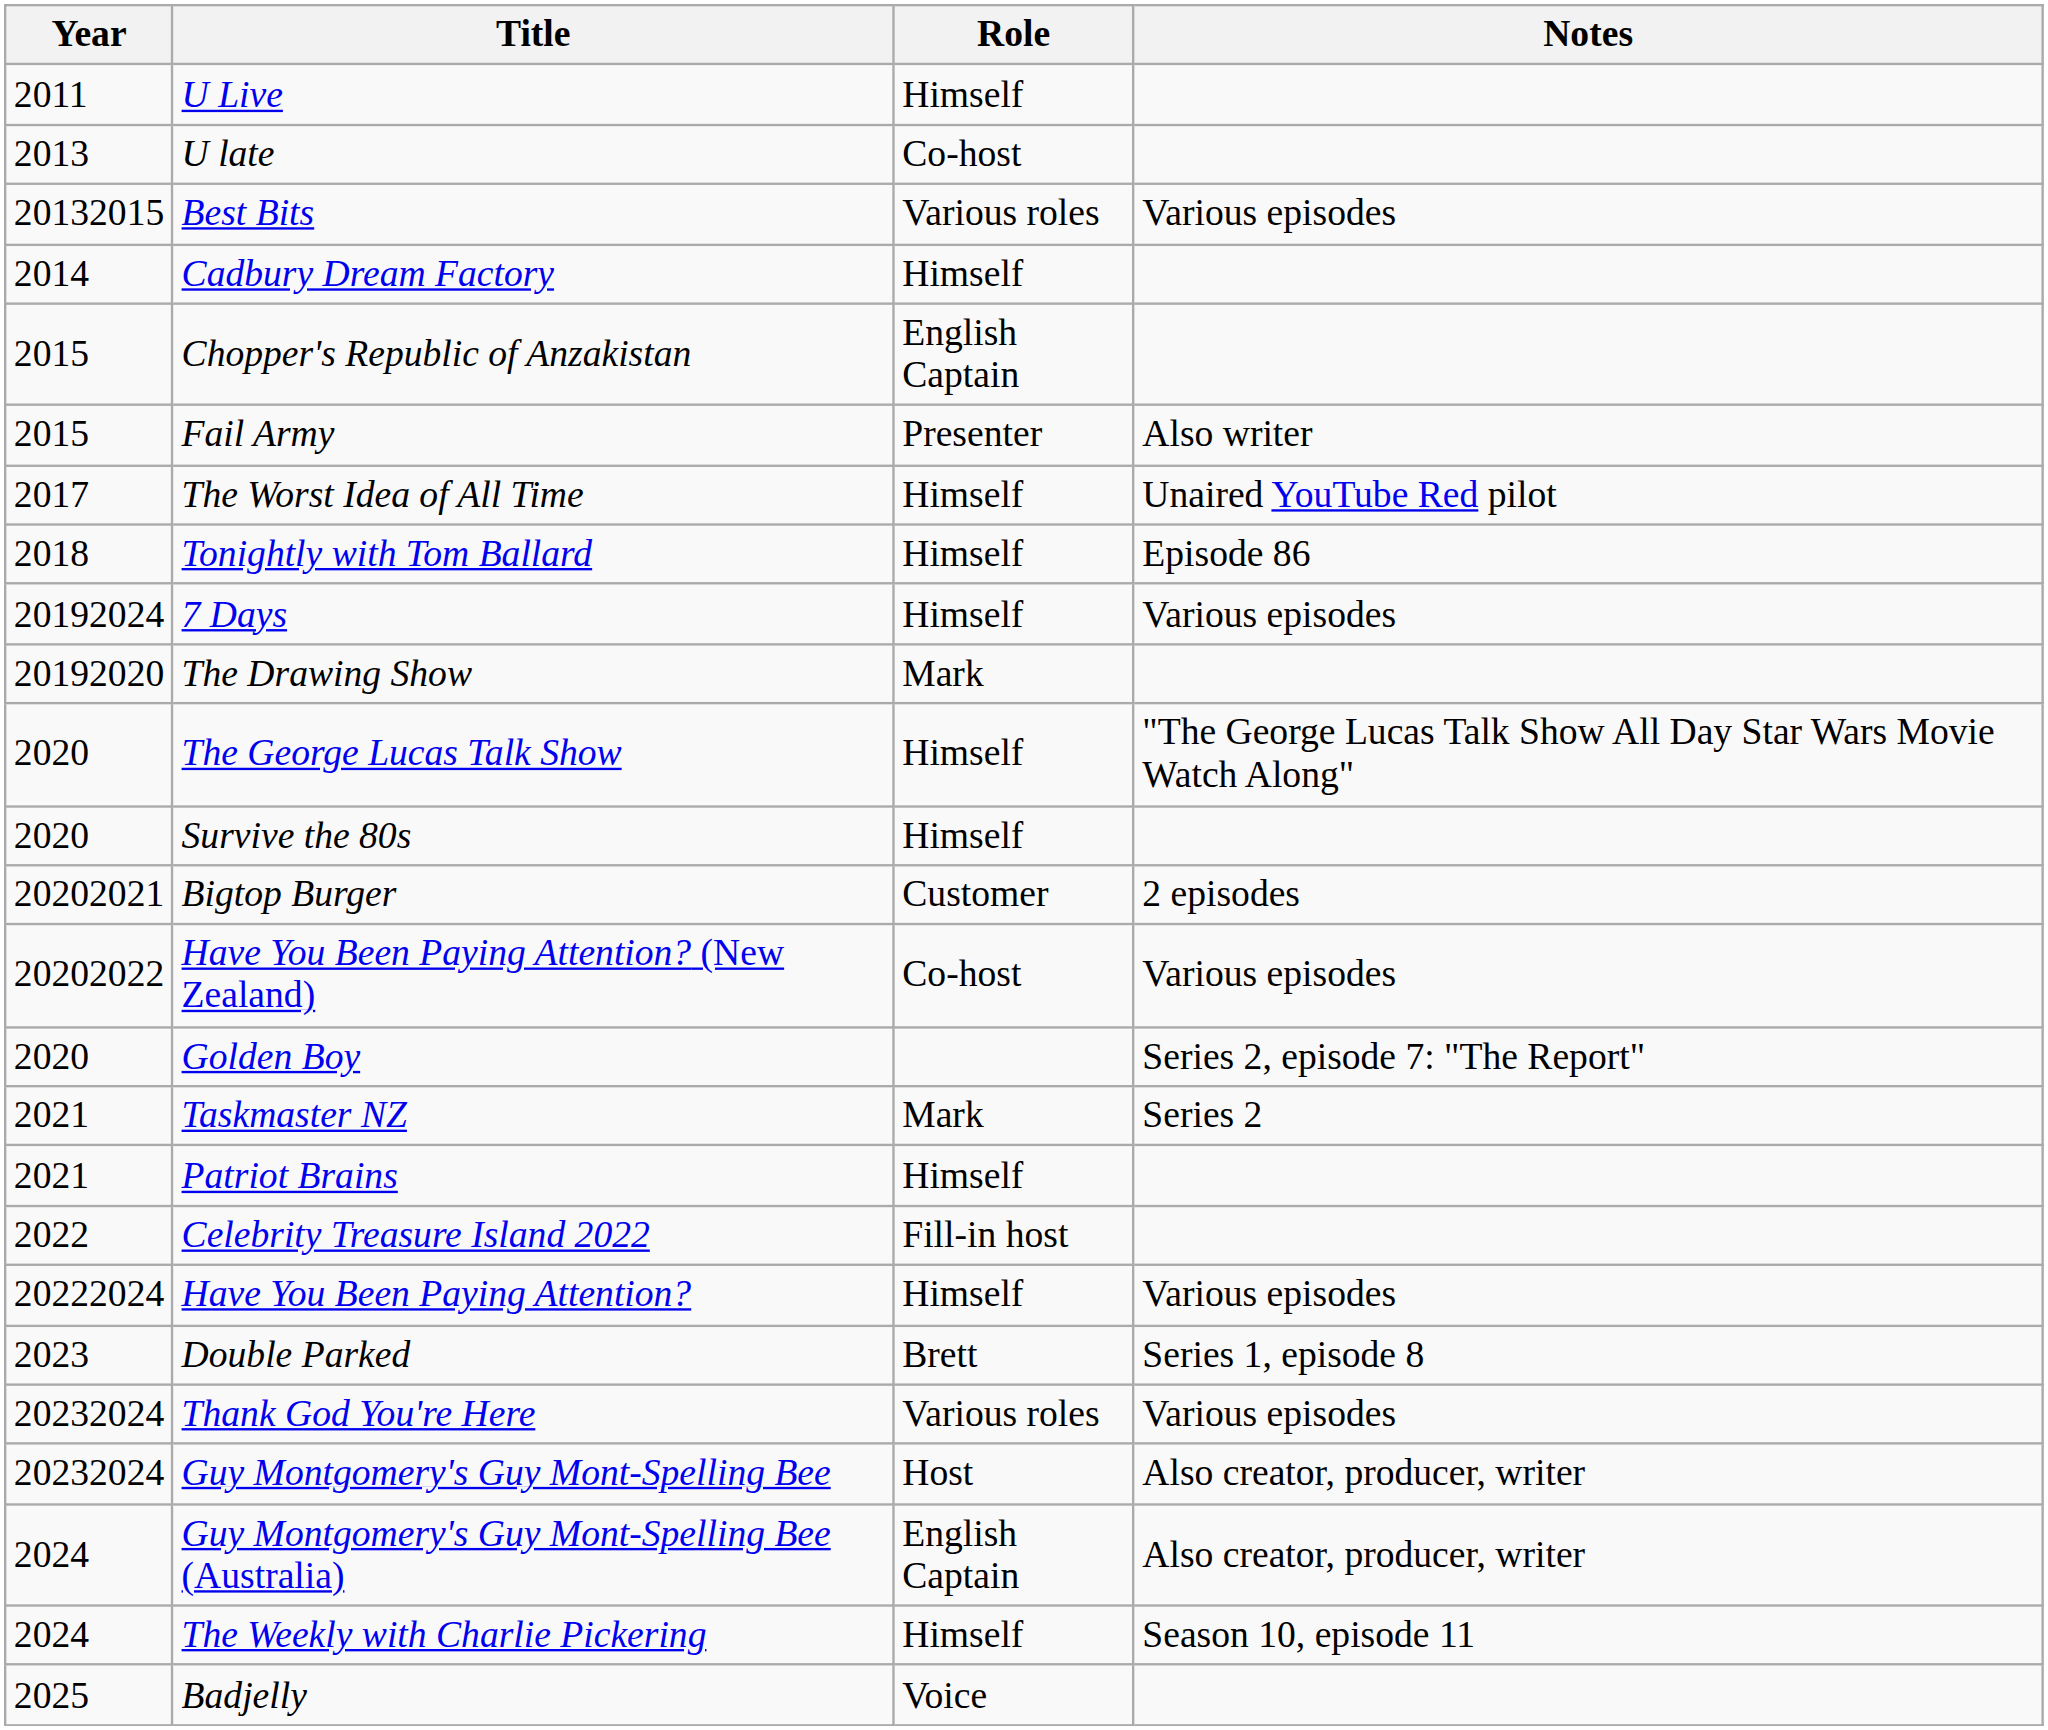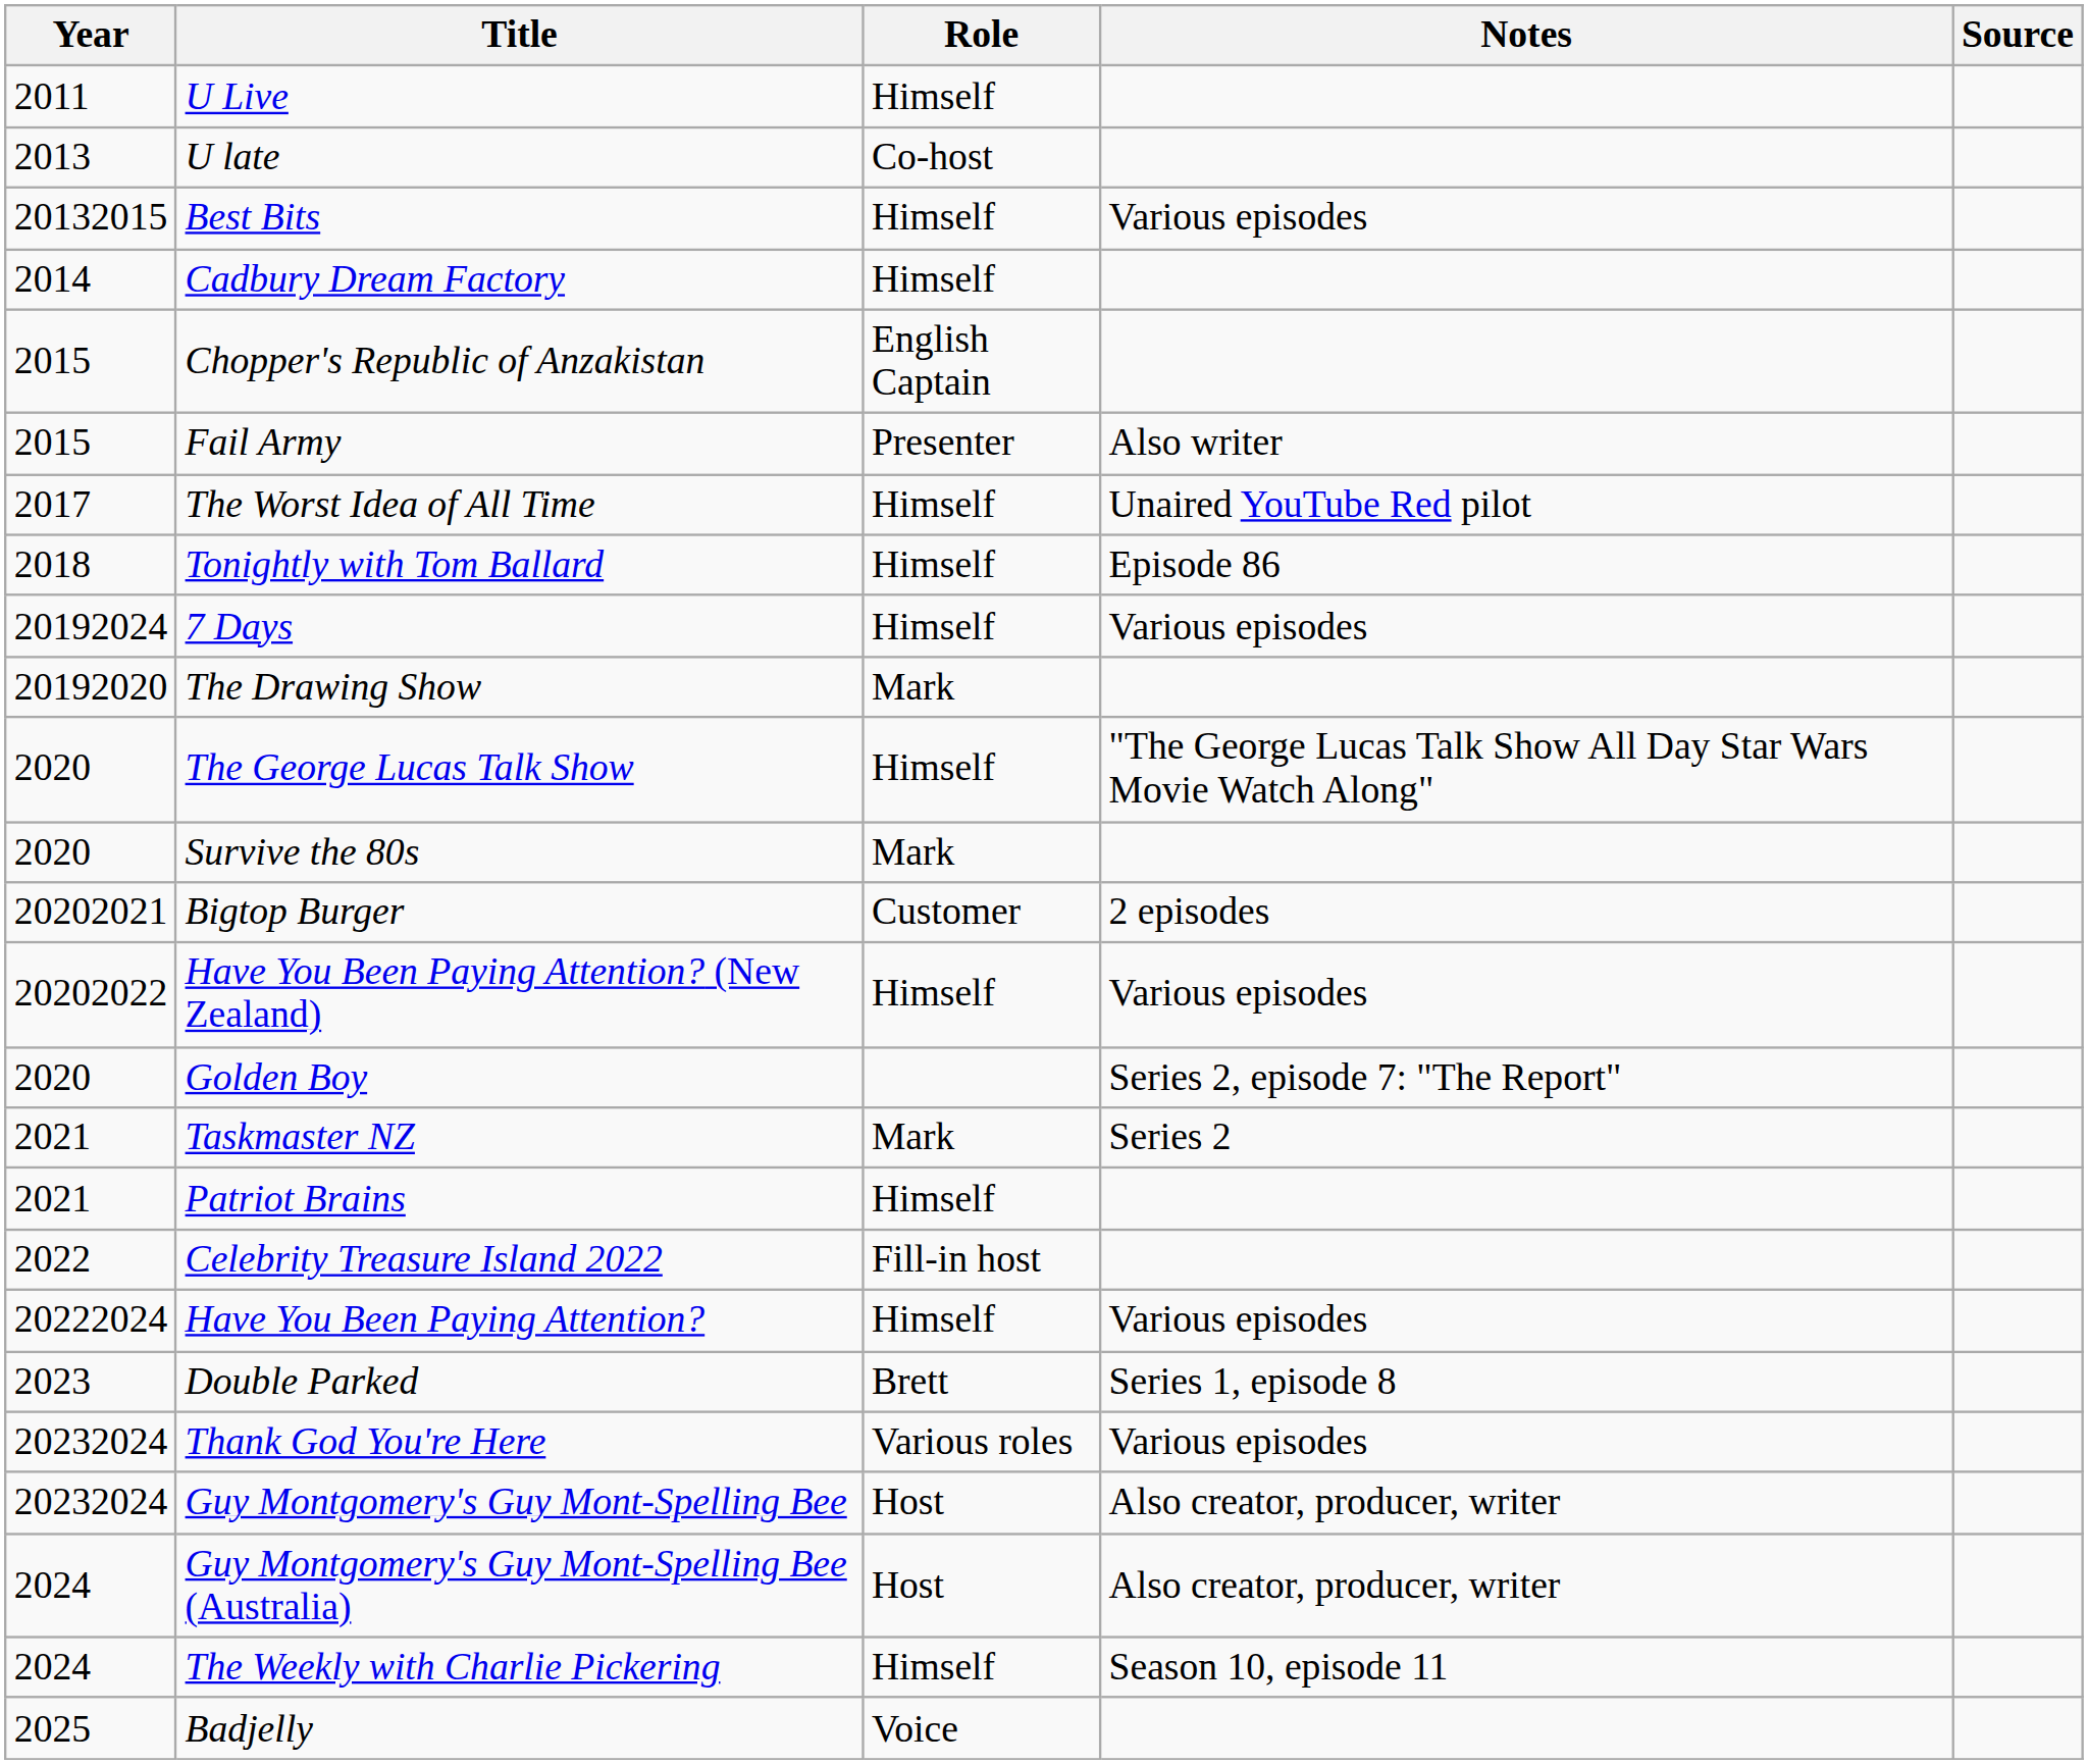+ column: Source
Best Bits | Role: Various roles -> Himself
Survive the 80s | Role: Himself -> Mark
Have You Been Paying Attention? (New Zealand) | Role: Co-host -> Himself
Guy Montgomery's Guy Mont-Spelling Bee (Australia) | Role: English Captain -> Host
